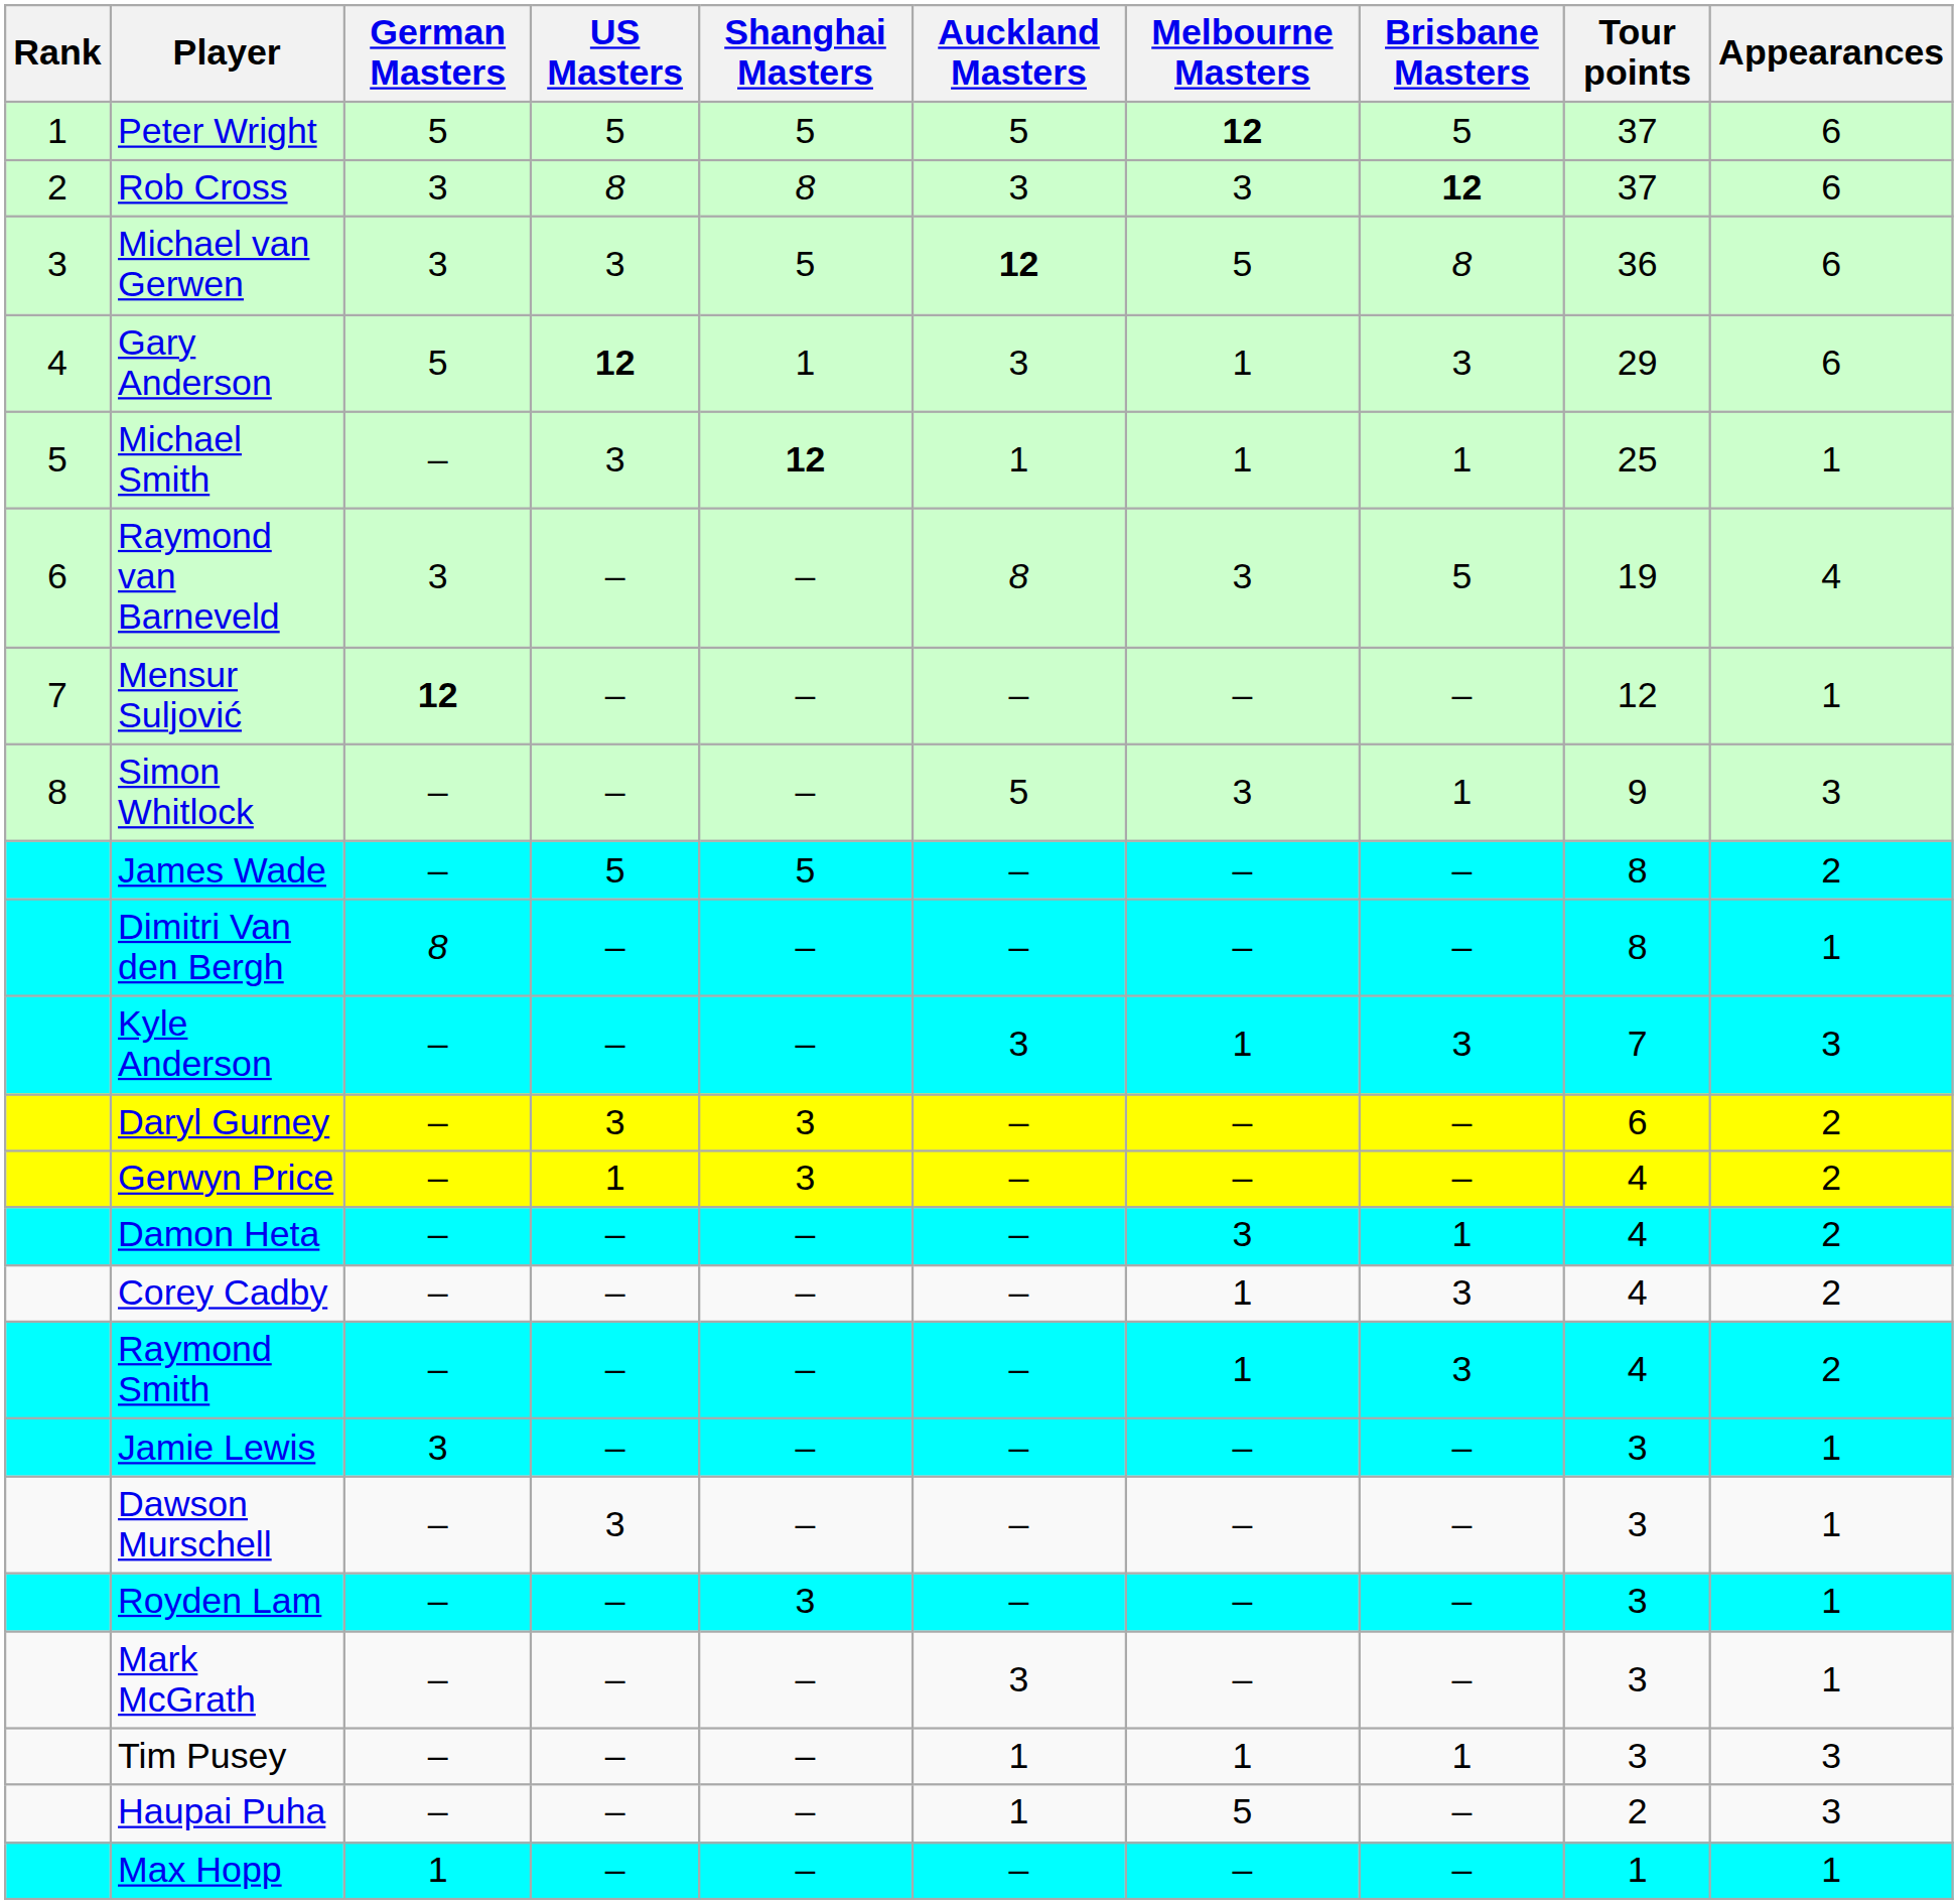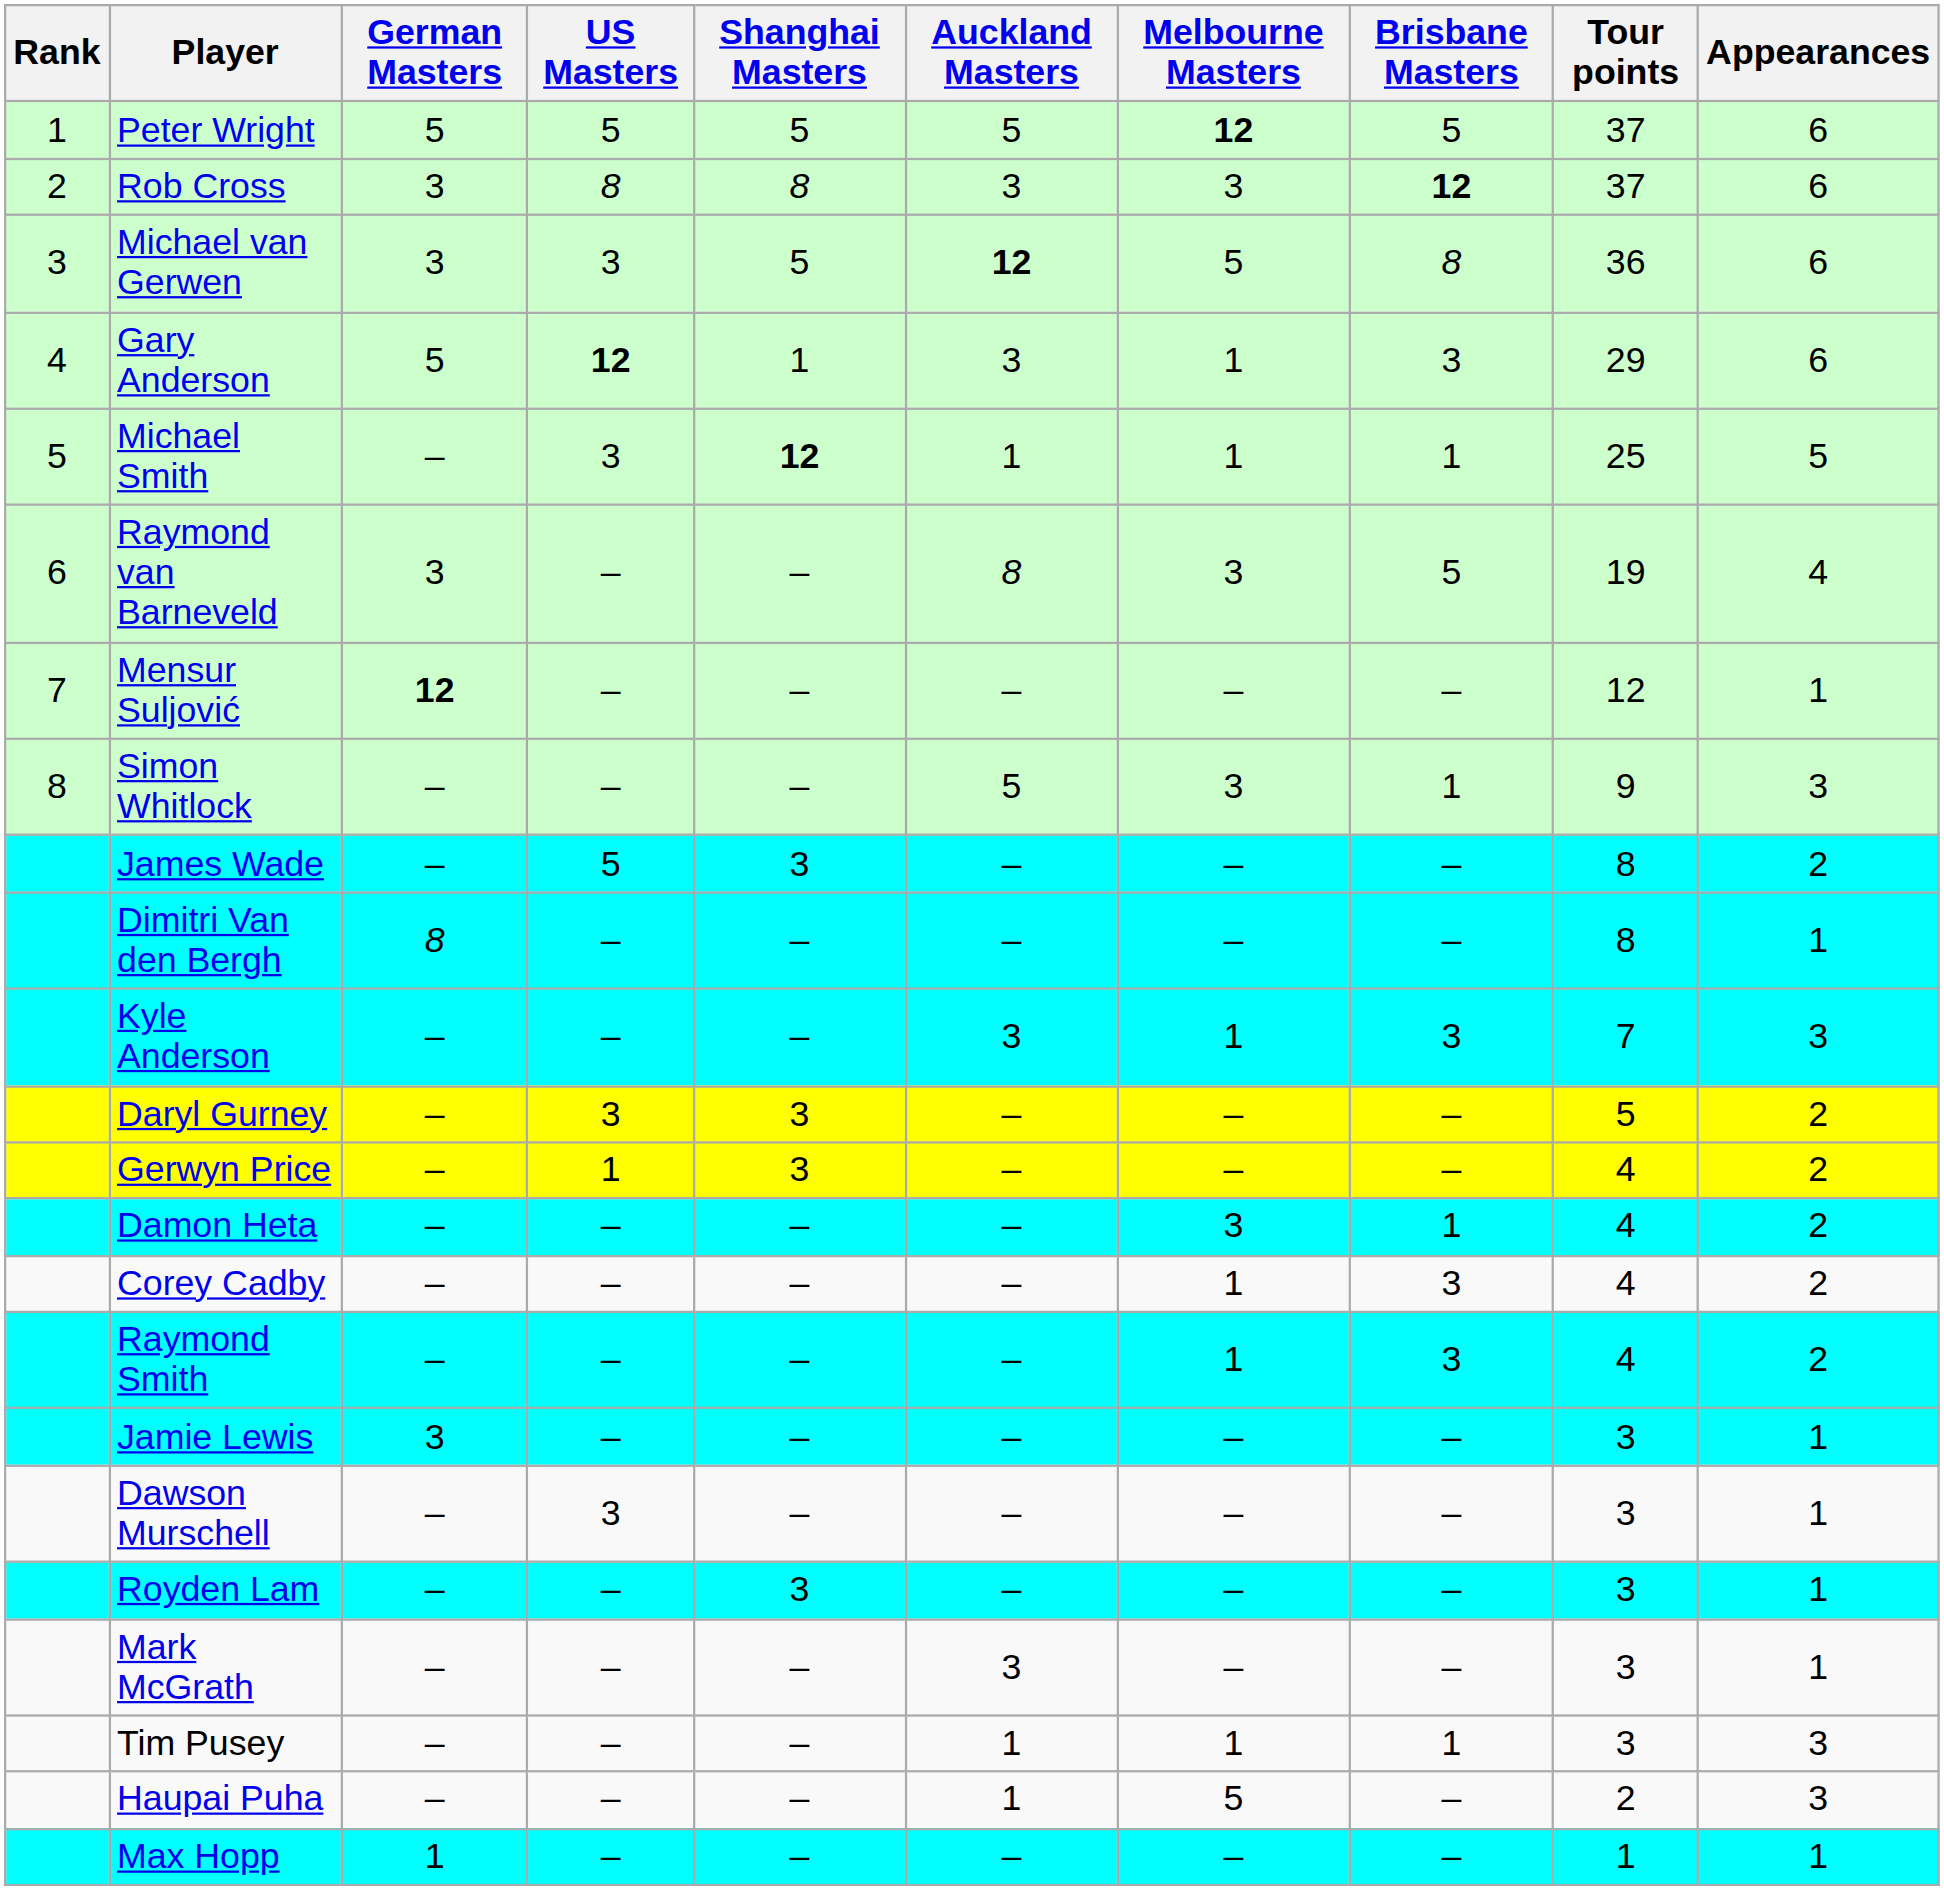Michael Smith | Appearances: 1 -> 5
James Wade | Shanghai Masters: 5 -> 3
Daryl Gurney | Tour points: 6 -> 5
